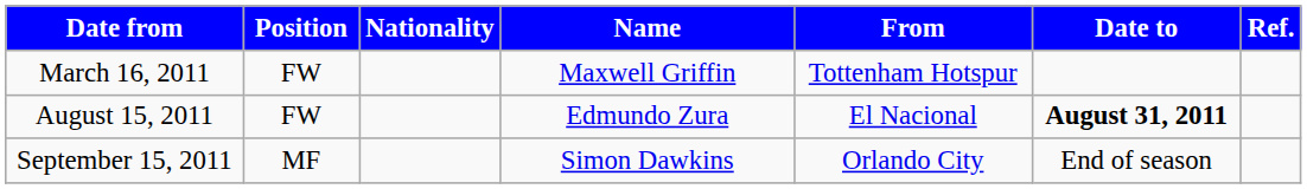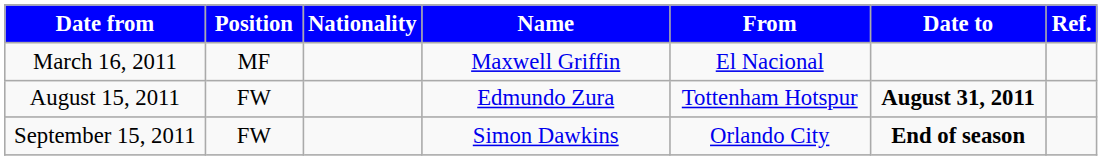March 16, 2011 | Position: FW -> MF
March 16, 2011 | From: Tottenham Hotspur -> El Nacional
August 15, 2011 | From: El Nacional -> Tottenham Hotspur
September 15, 2011 | Position: MF -> FW
September 15, 2011 | Date to: normal -> bold
